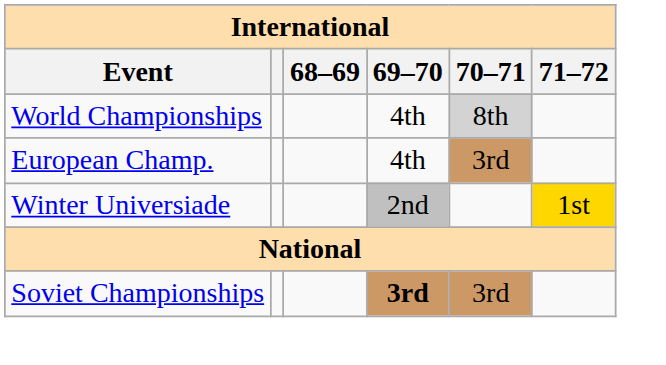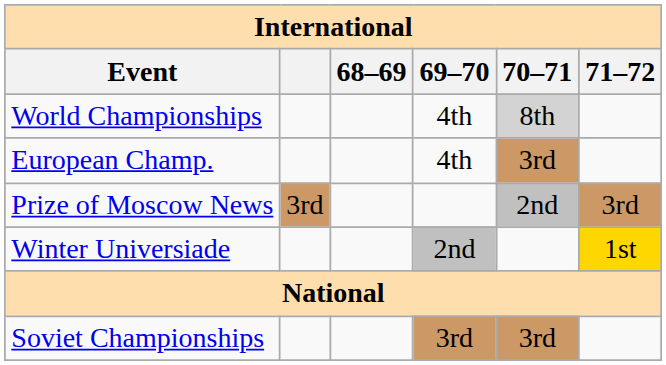+ row: Prize of Moscow News | 3rd | 2nd | 3rd
Soviet Championships | 69–70: bold -> normal
